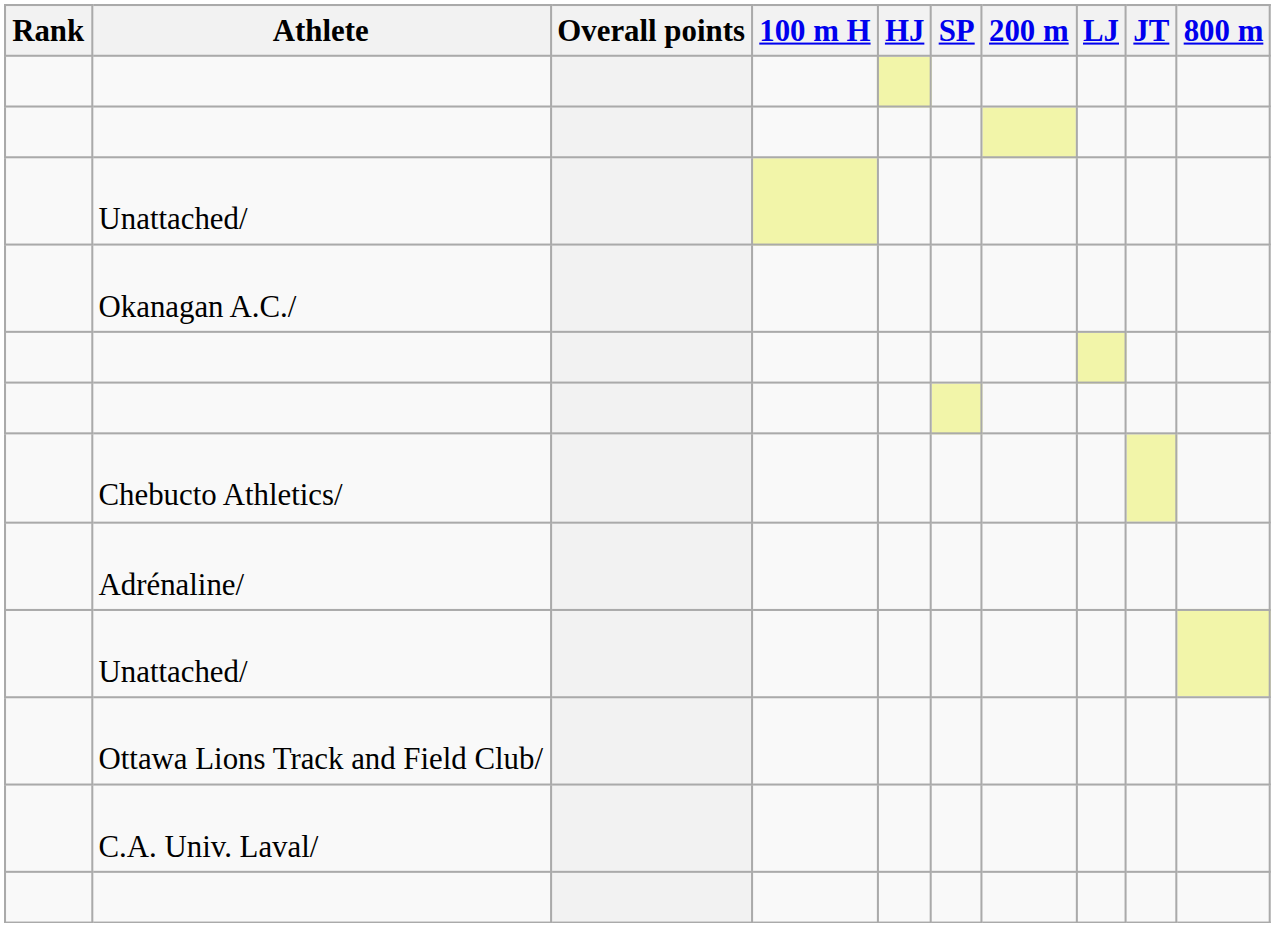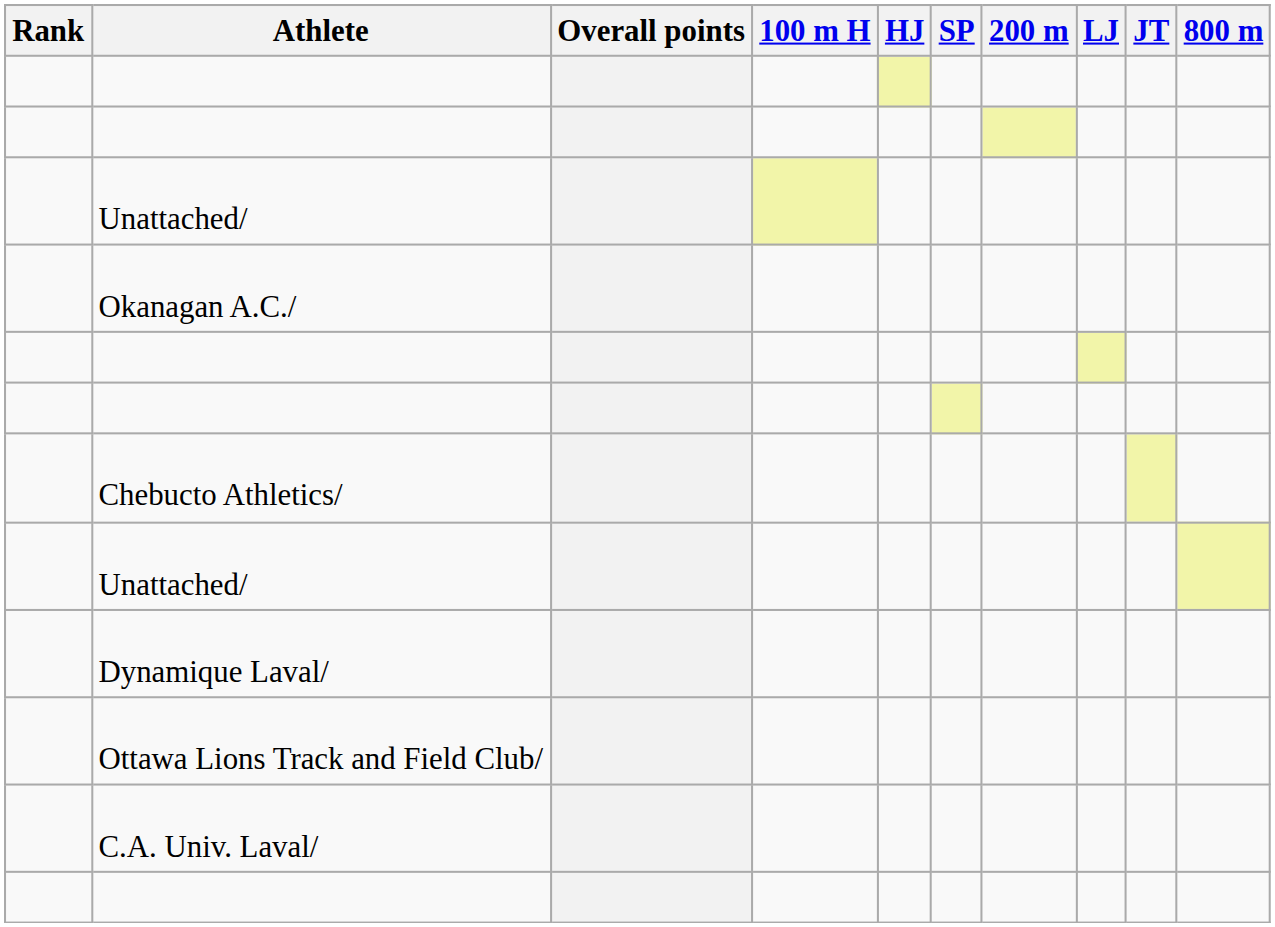- row: Adrénaline/
+ row: Dynamique Laval/
